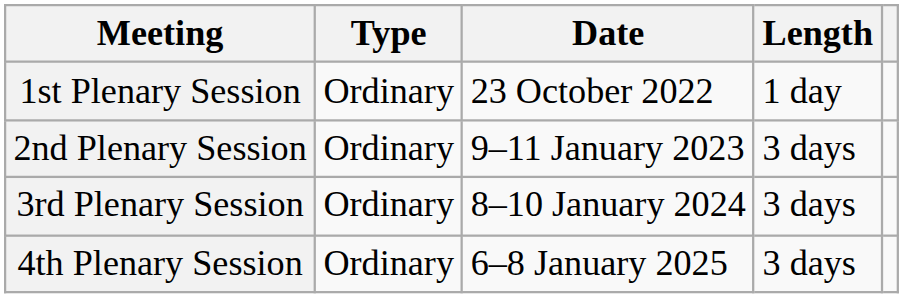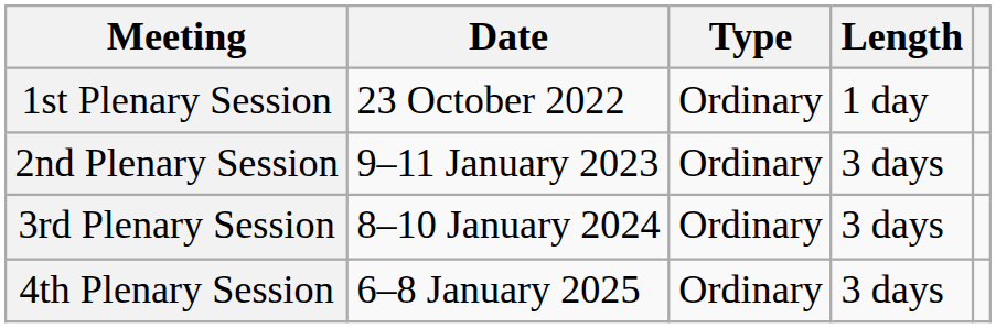columns swapped: Date <-> Type
